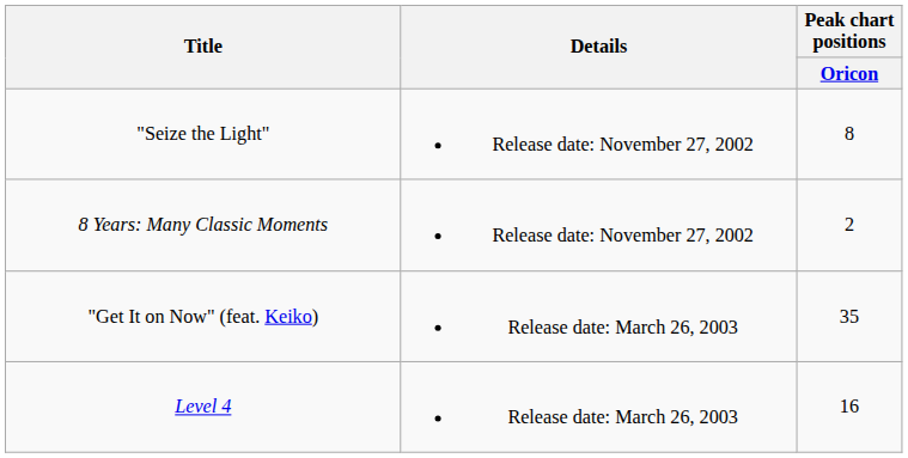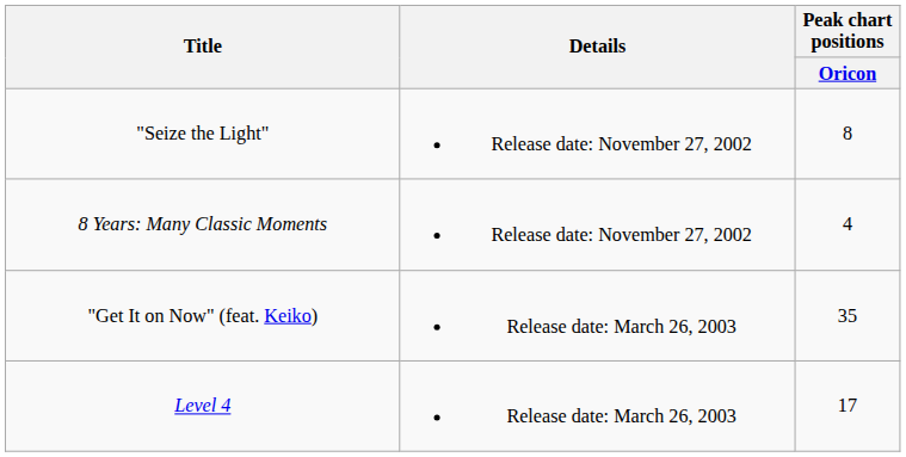8 Years: Many Classic Moments | Peak chart positions / Oricon: 2 -> 4
Level 4 | Peak chart positions / Oricon: 16 -> 17
